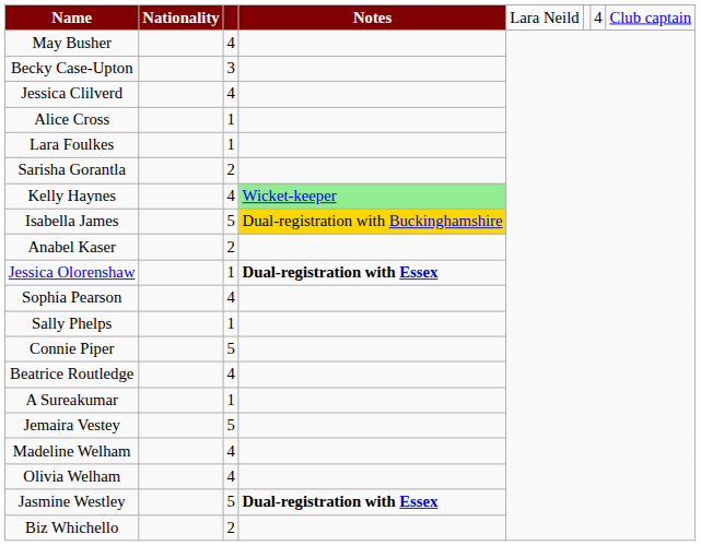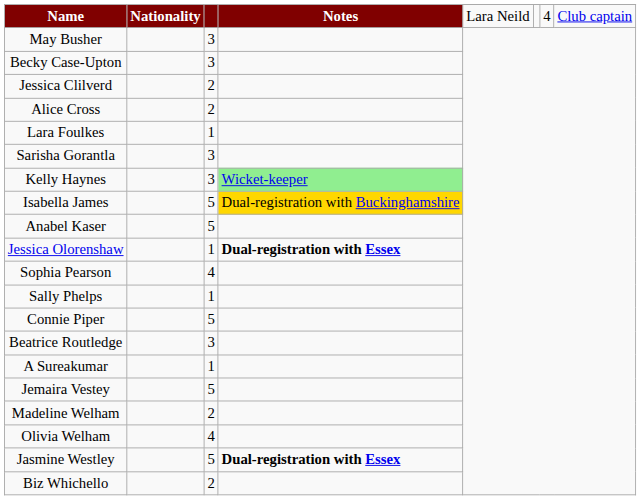May Busher | column 3: 4 -> 3
Jessica Clilverd | column 3: 4 -> 2
Alice Cross | column 3: 1 -> 2
Sarisha Gorantla | column 3: 2 -> 3
Kelly Haynes | column 3: 4 -> 3
Anabel Kaser | column 3: 2 -> 5
Beatrice Routledge | column 3: 4 -> 3
Madeline Welham | column 3: 4 -> 2
